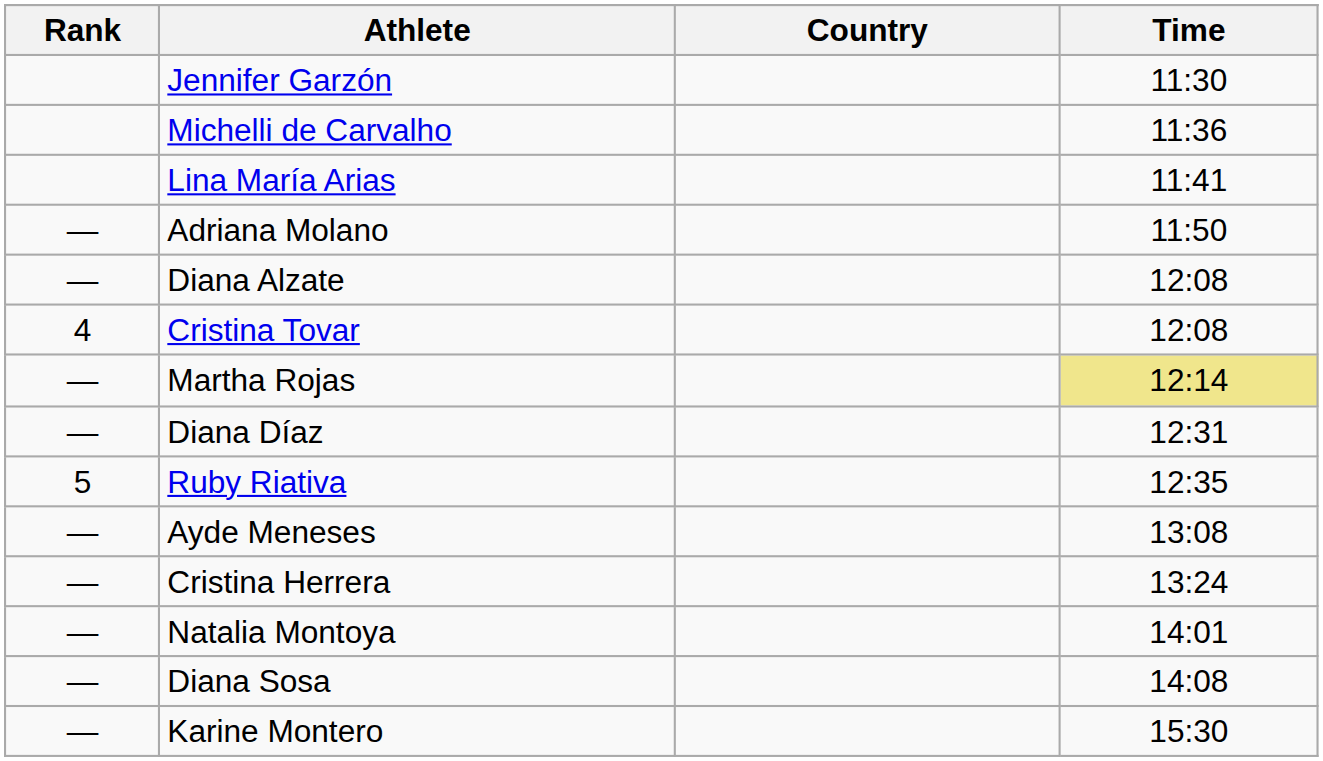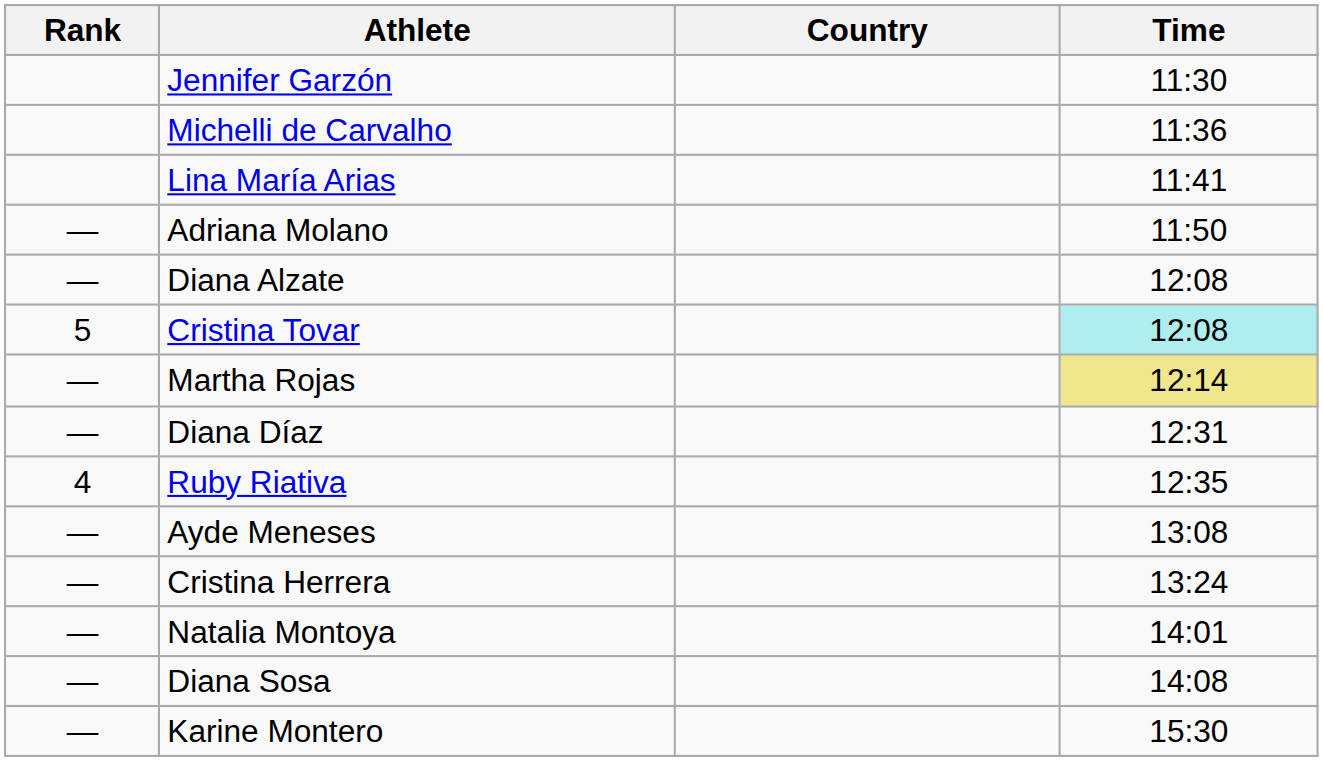Cristina Tovar | Rank: 4 -> 5
Cristina Tovar | Time: no background -> paleturquoise background
Ruby Riativa | Rank: 5 -> 4
